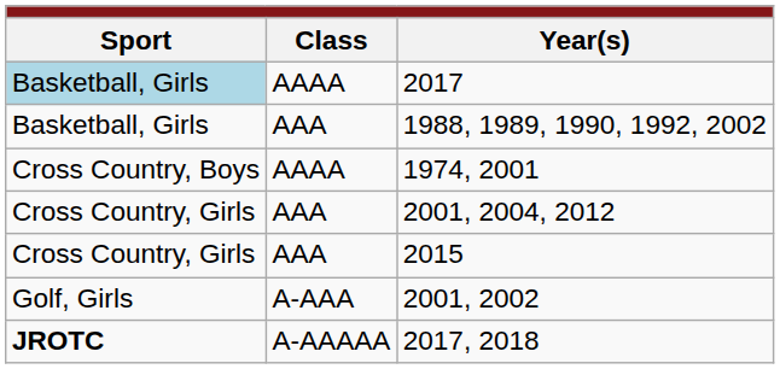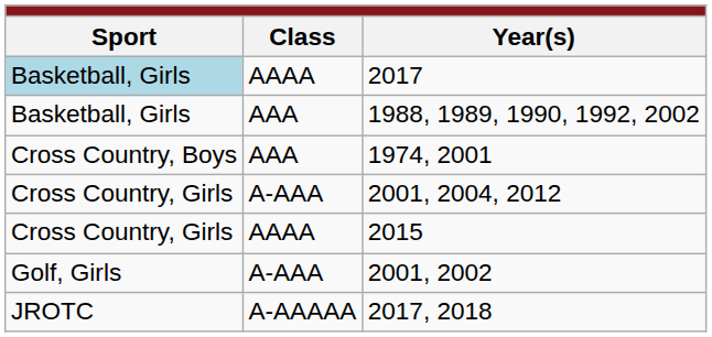1974, 2001 | Class: AAAA -> AAA
2001, 2004, 2012 | Class: AAA -> A-AAA
2015 | Class: AAA -> AAAA
2017, 2018 | Sport: bold -> normal
